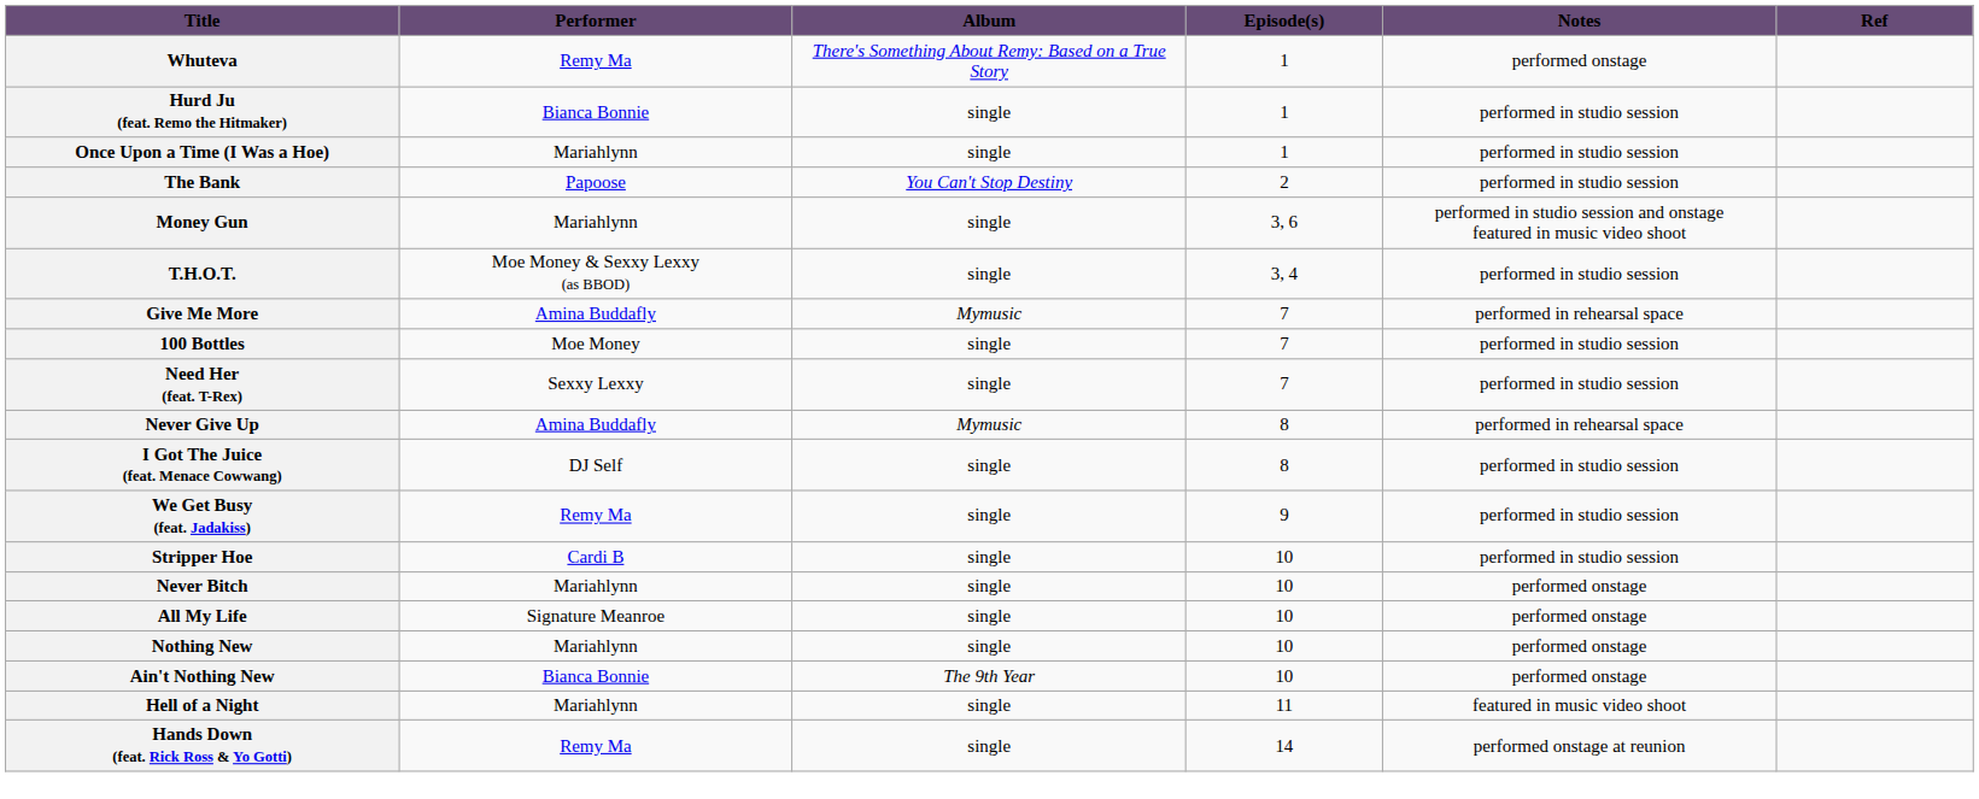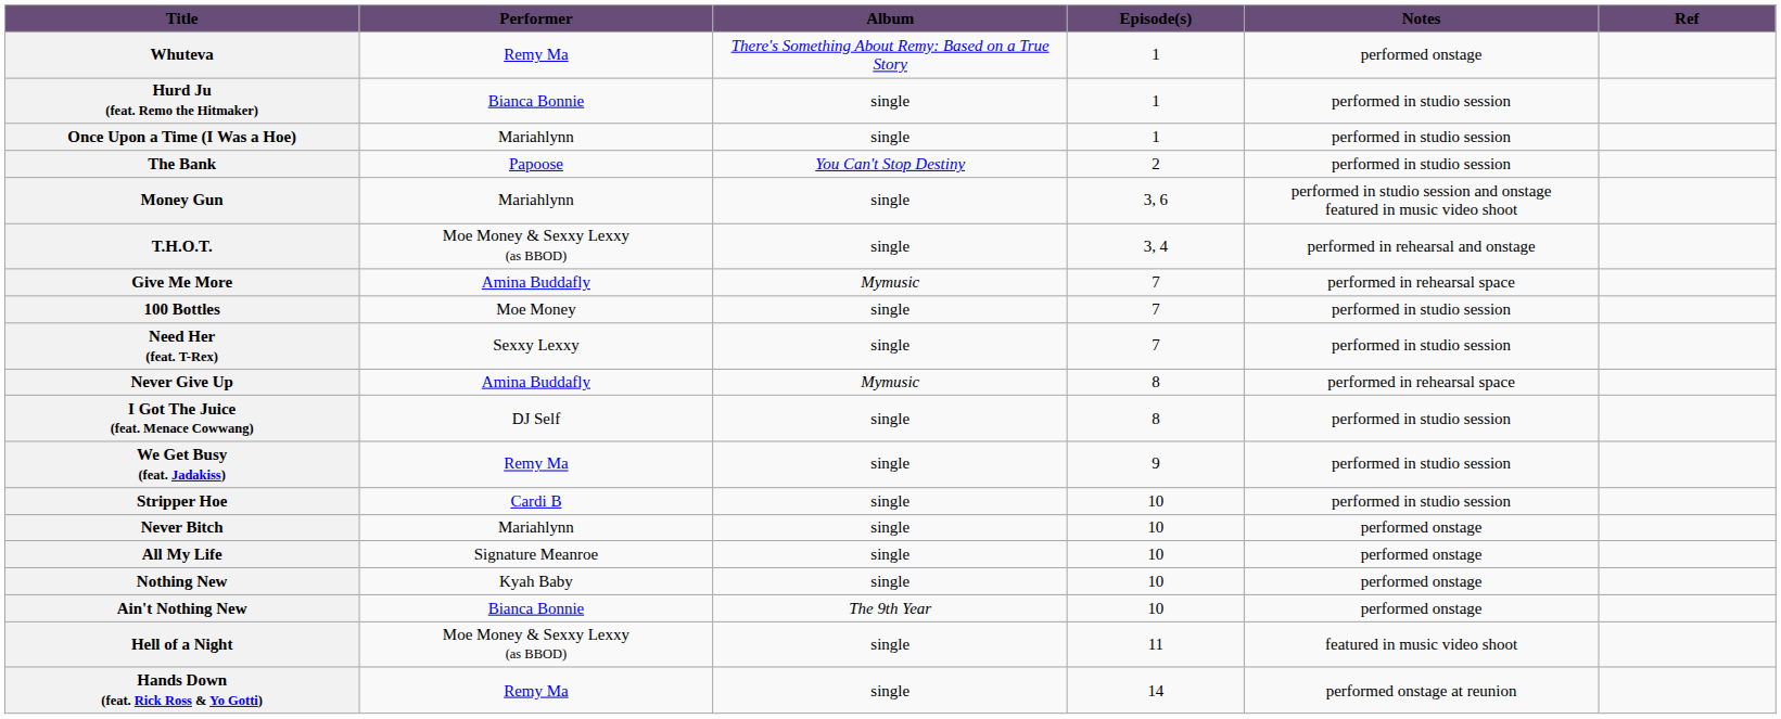T.H.O.T. | Notes: performed in studio session -> performed in rehearsal and onstage
Nothing New | Performer: Mariahlynn -> Kyah Baby
Hell of a Night | Performer: Mariahlynn -> Moe Money & Sexxy Lexxy (as BBOD)
